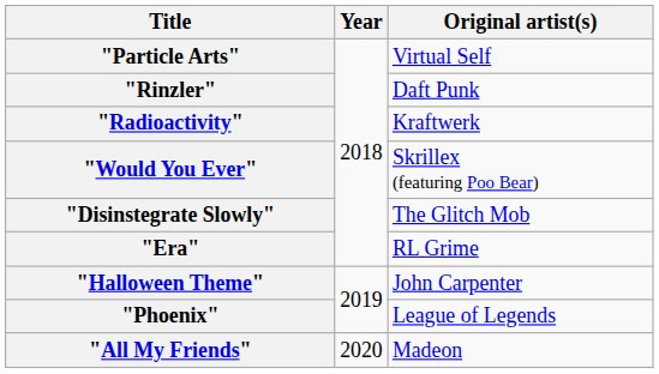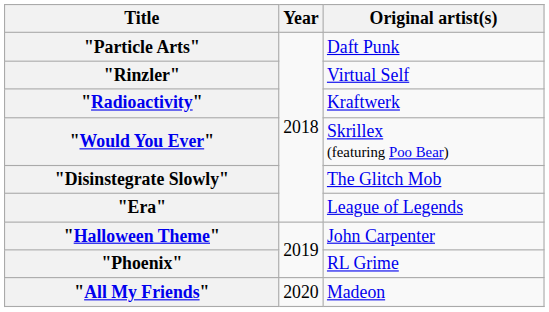"Particle Arts" | Original artist(s): Virtual Self -> Daft Punk
"Rinzler" | Original artist(s): Daft Punk -> Virtual Self
"Era" | Original artist(s): RL Grime -> League of Legends
"Phoenix" | Original artist(s): League of Legends -> RL Grime
